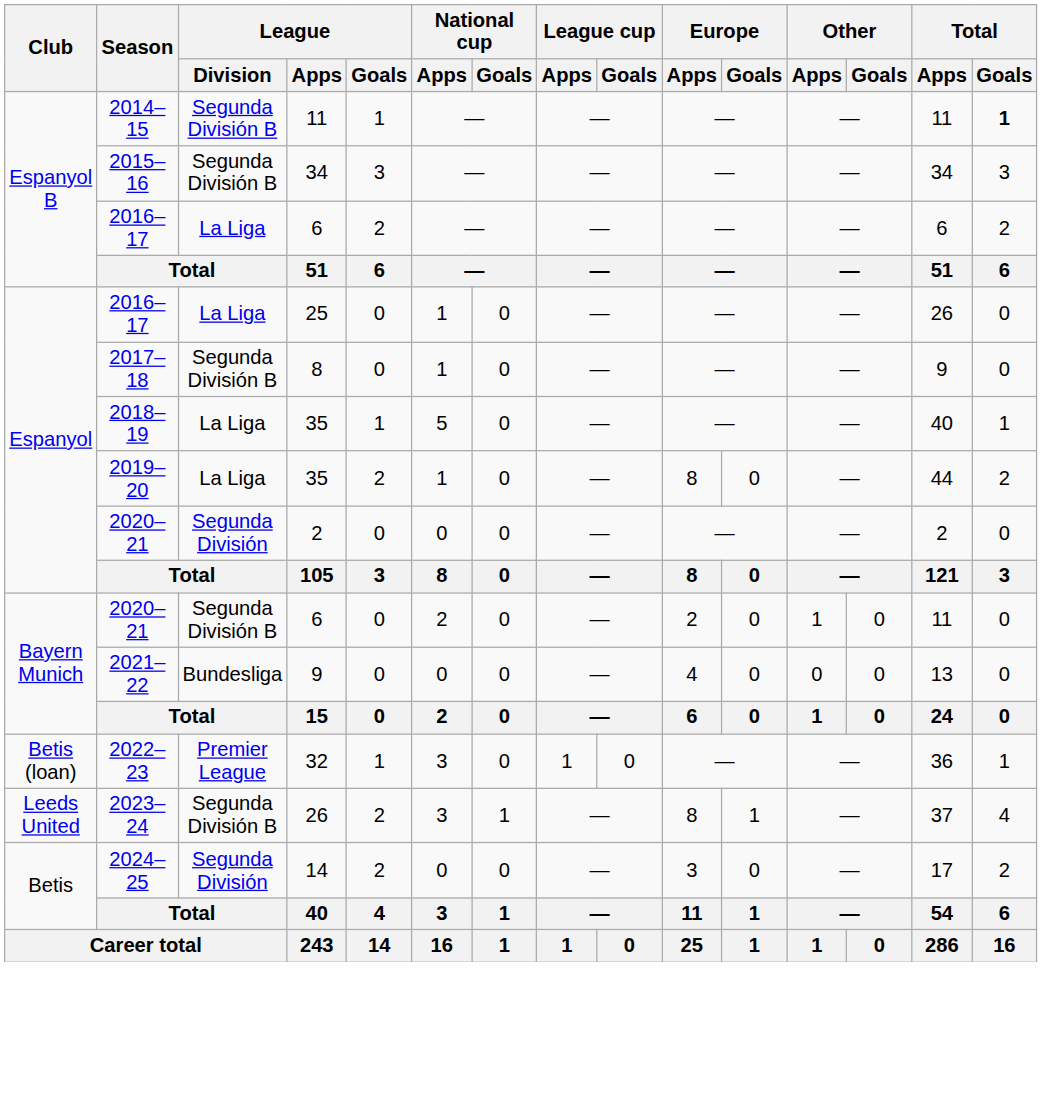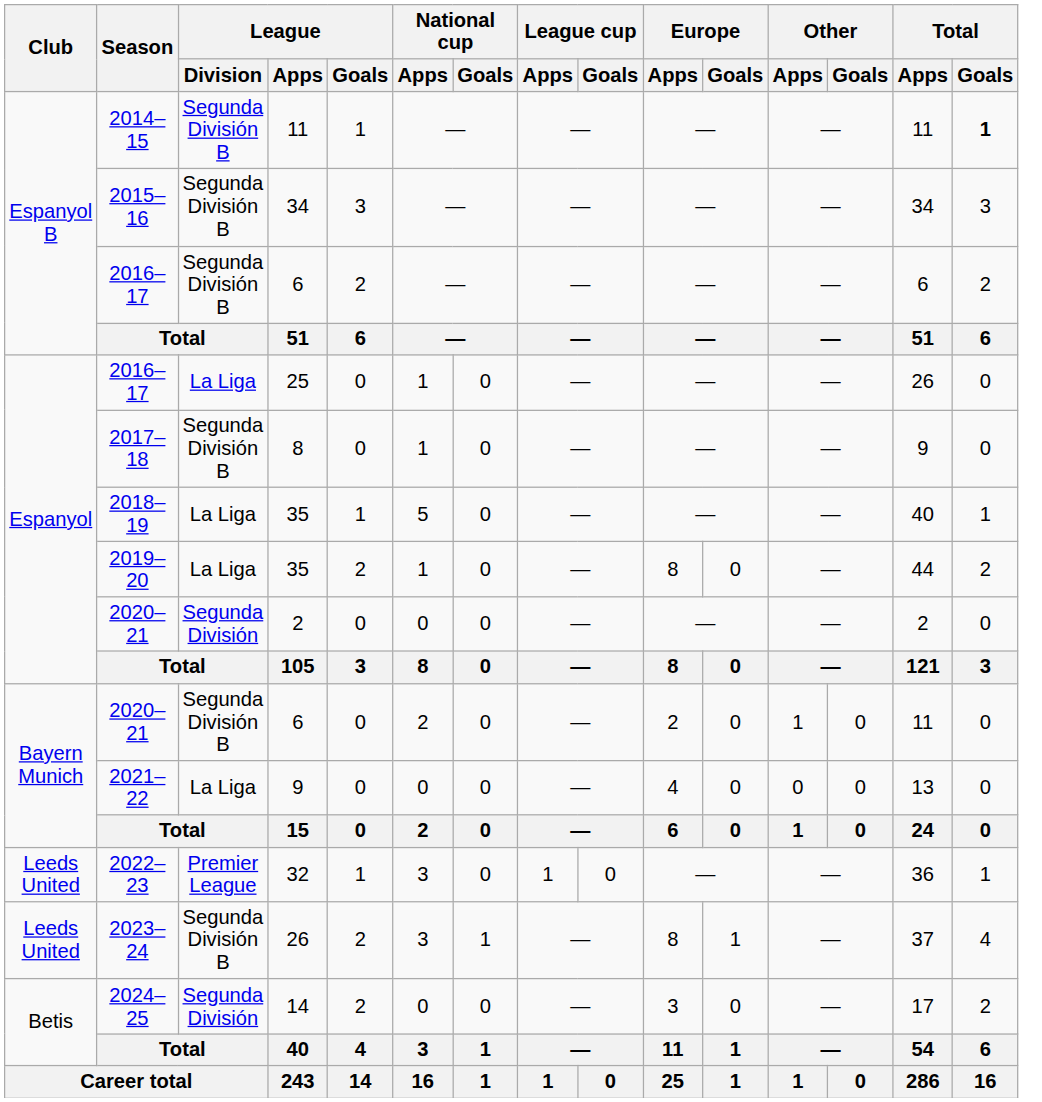2016–17 / 6 | League / Division: La Liga -> Segunda División B
2021–22 | League / Division: Bundesliga -> La Liga
2022–23 | Club: Betis (loan) -> Leeds United
